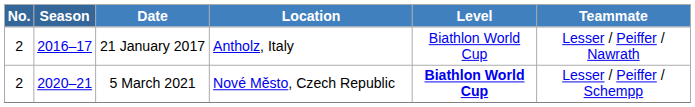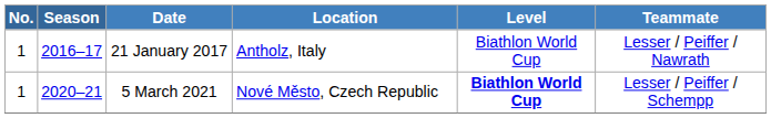21 January 2017 | No.: 2 -> 1
5 March 2021 | No.: 2 -> 1
